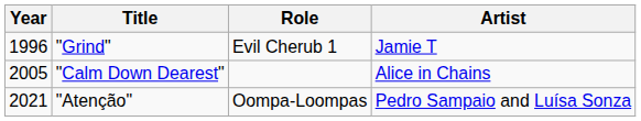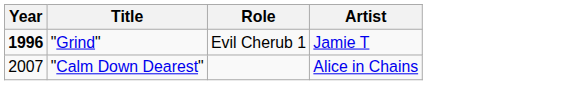"Grind" | Year: normal -> bold
"Calm Down Dearest" | Year: 2005 -> 2007
- row: 2021 | "Atenção" | Oompa-Loompas | Pedro Sampaio and Luísa Sonza
